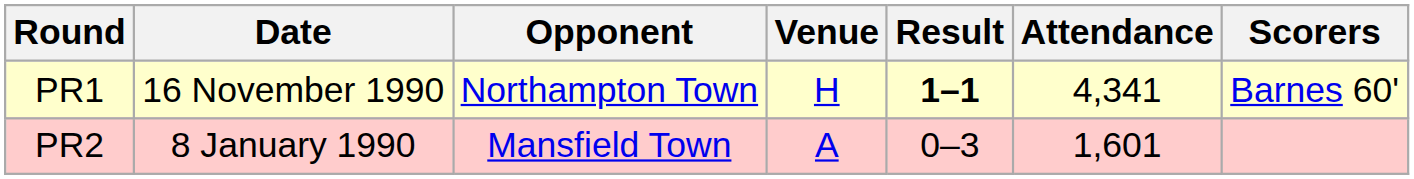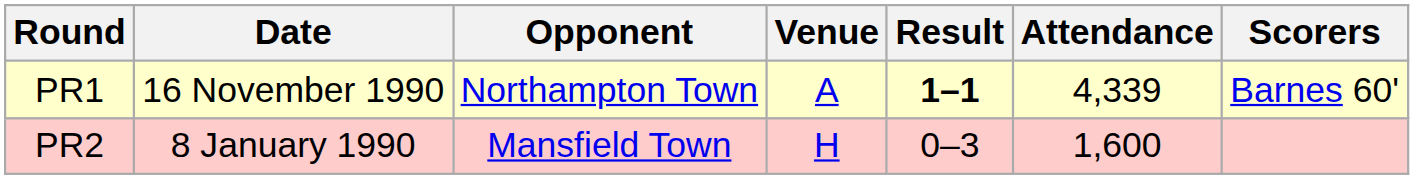PR1 | Venue: H -> A
PR1 | Attendance: 4,341 -> 4,339
PR2 | Venue: A -> H
PR2 | Attendance: 1,601 -> 1,600
